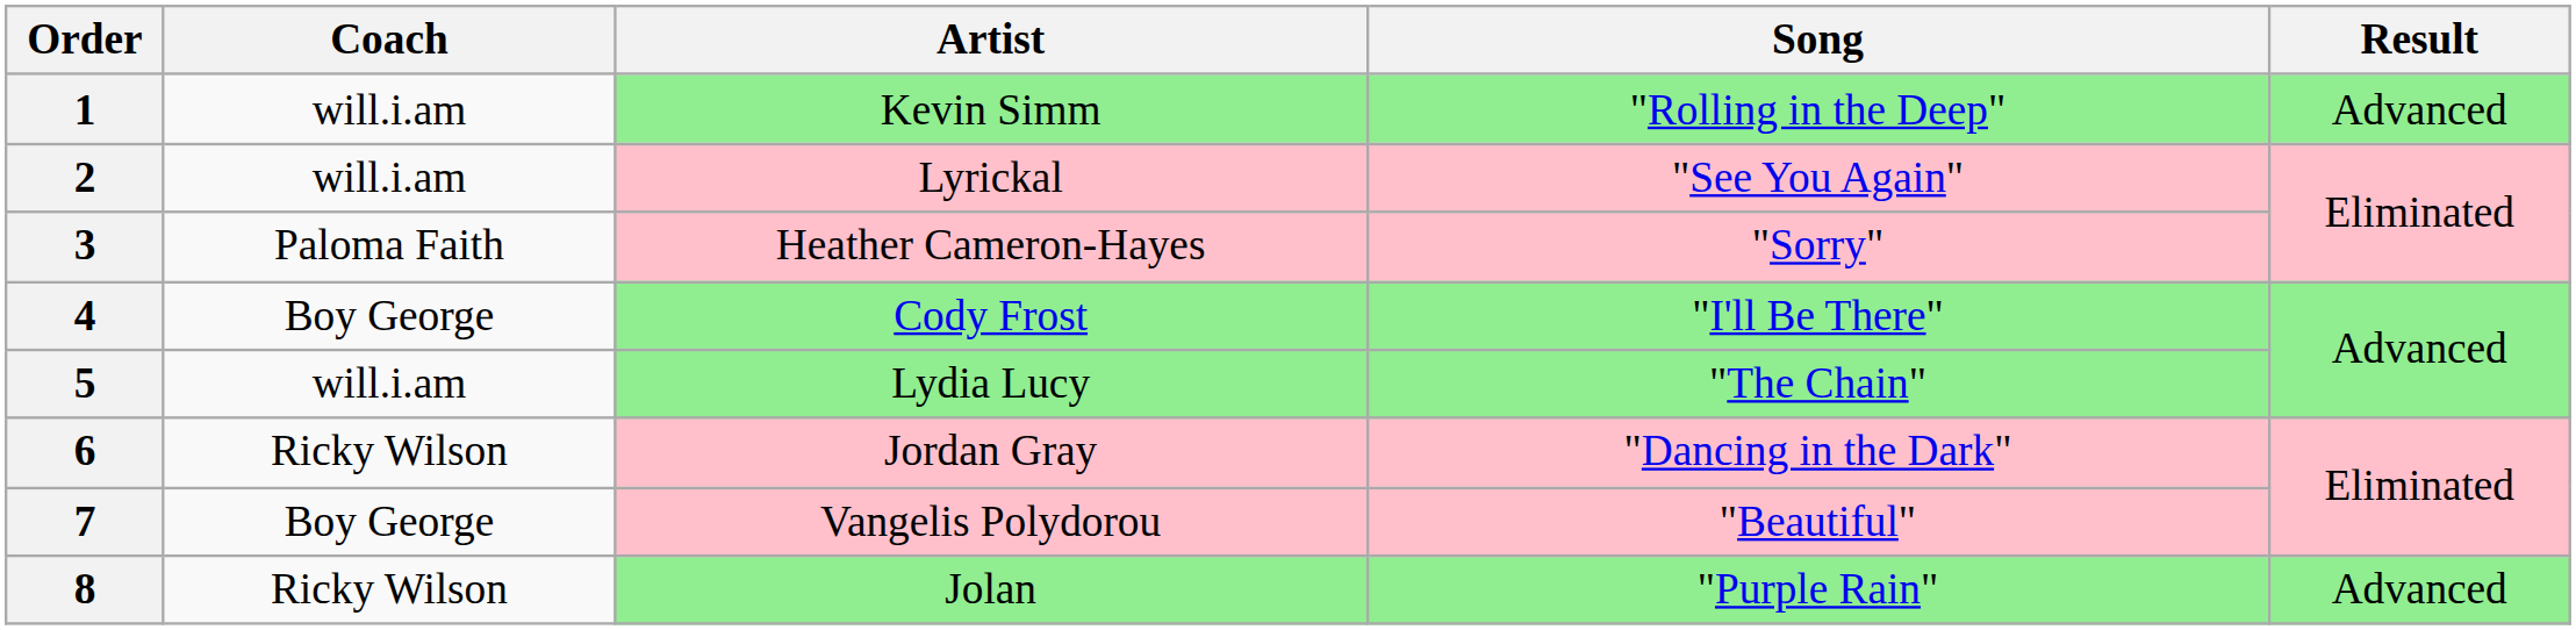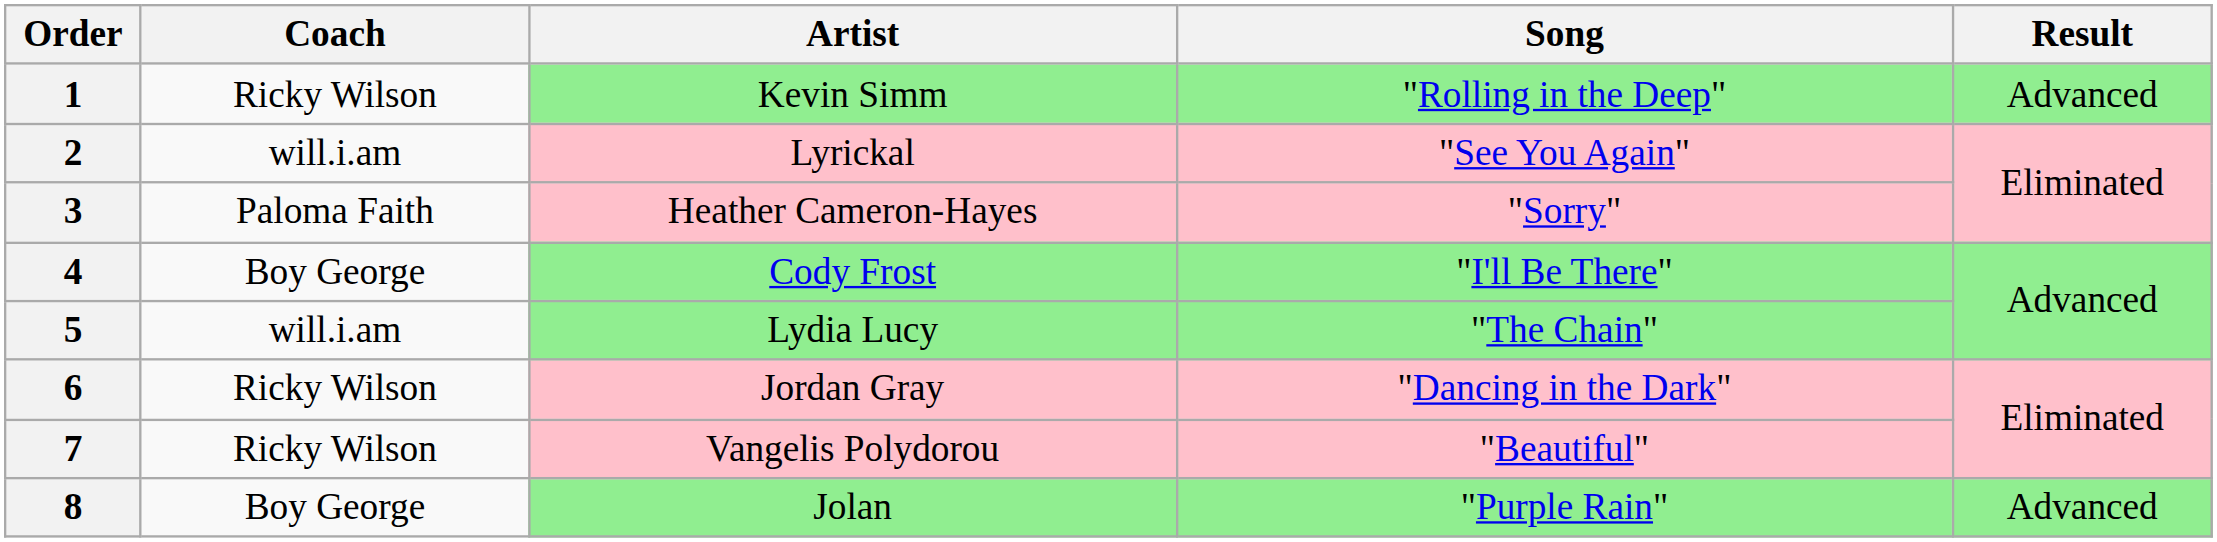1 | Coach: will.i.am -> Ricky Wilson
7 | Coach: Boy George -> Ricky Wilson
8 | Coach: Ricky Wilson -> Boy George
